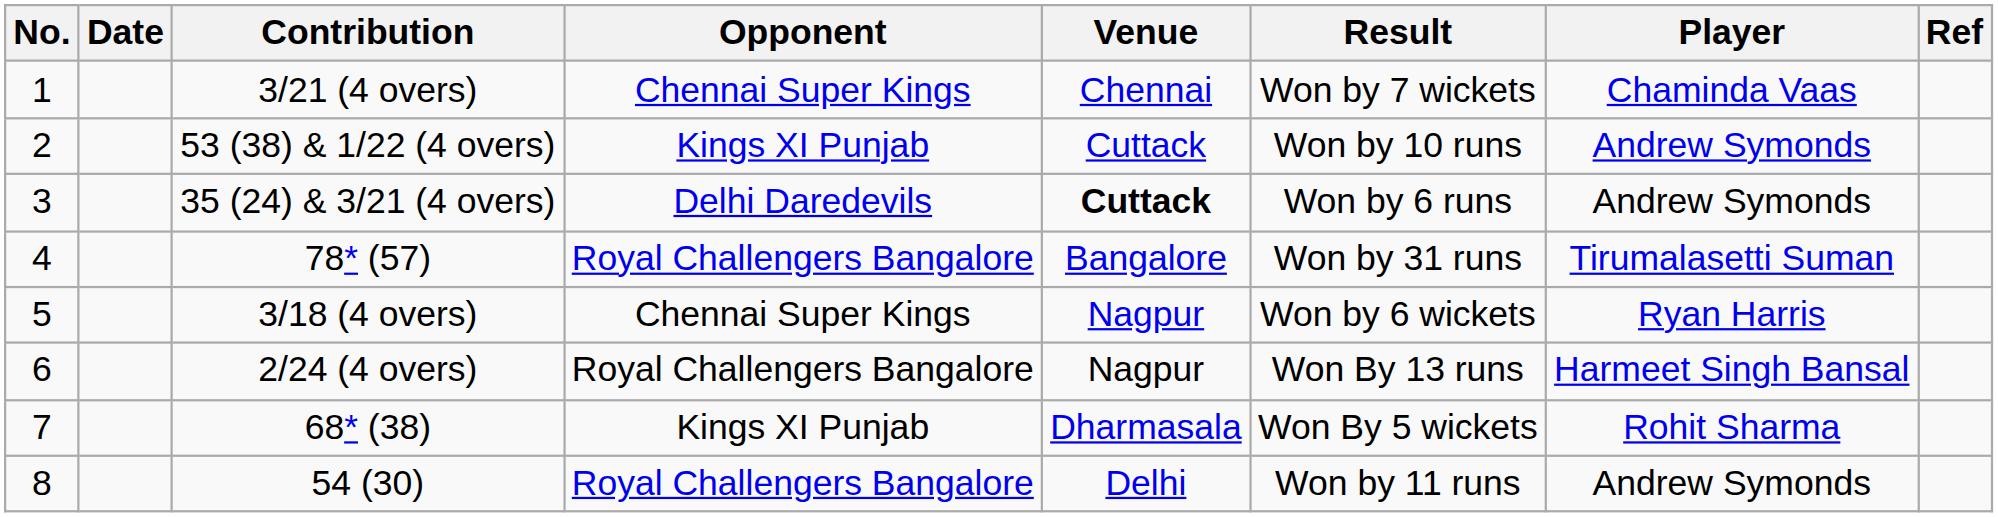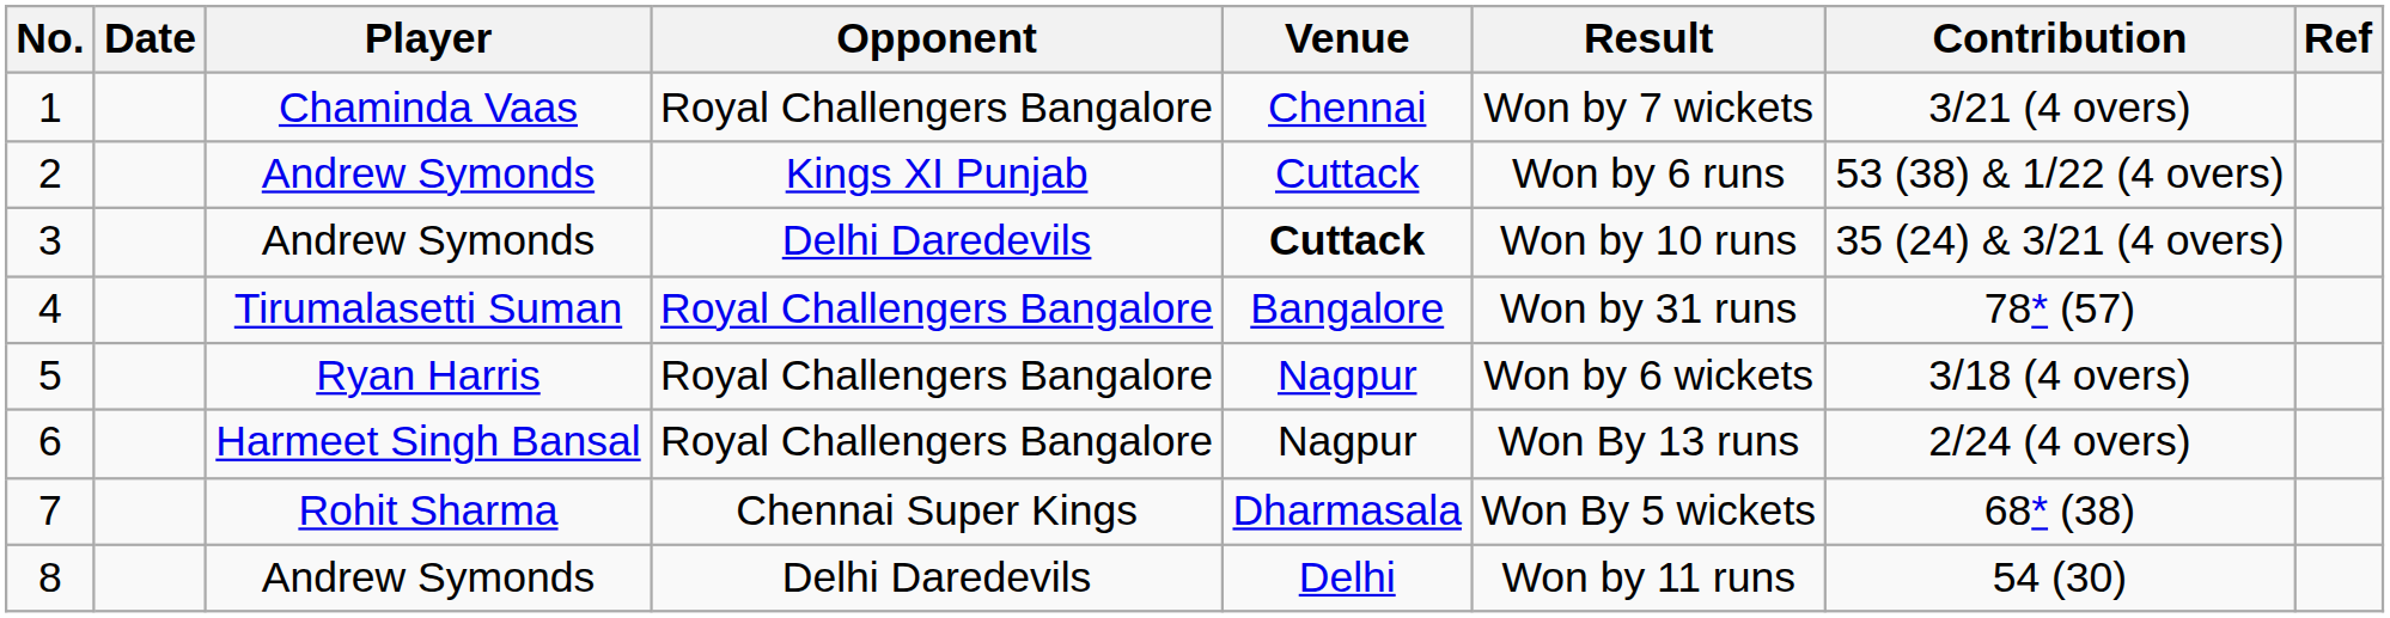columns swapped: Player <-> Contribution
1 | Opponent: Chennai Super Kings -> Royal Challengers Bangalore
2 | Result: Won by 10 runs -> Won by 6 runs
3 | Result: Won by 6 runs -> Won by 10 runs
5 | Opponent: Chennai Super Kings -> Royal Challengers Bangalore
7 | Opponent: Kings XI Punjab -> Chennai Super Kings
8 | Opponent: Royal Challengers Bangalore -> Delhi Daredevils
